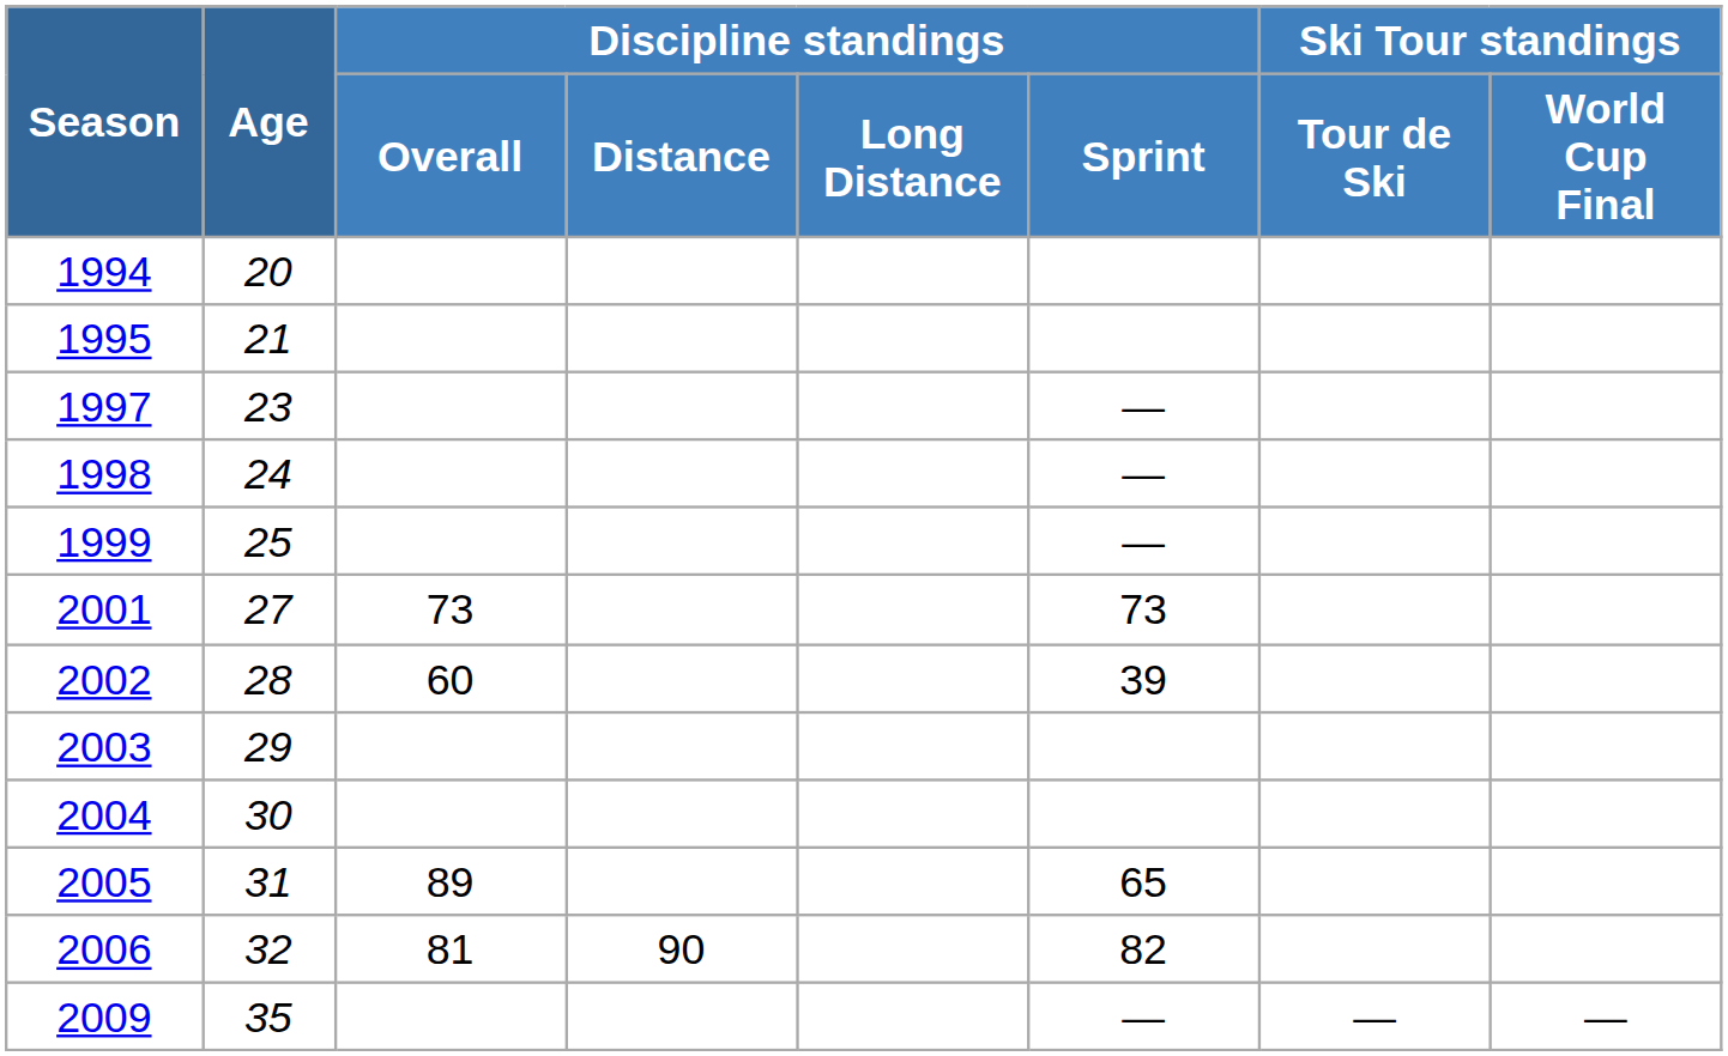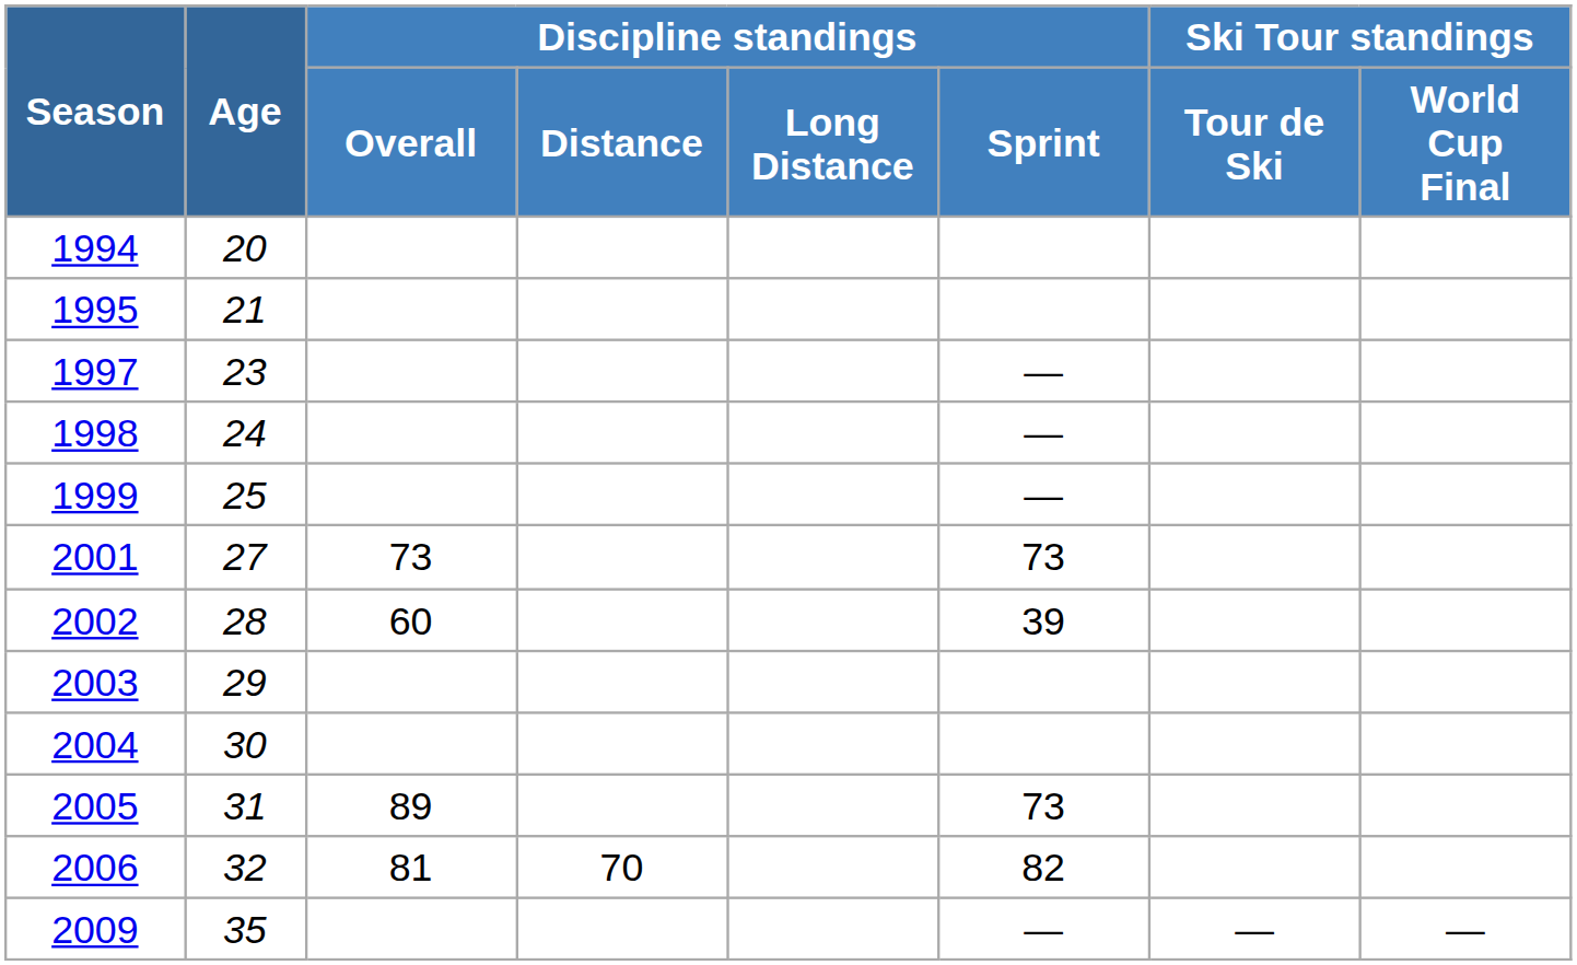2005 | Discipline standings / Sprint: 65 -> 73
2006 | Discipline standings / Distance: 90 -> 70
